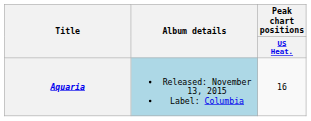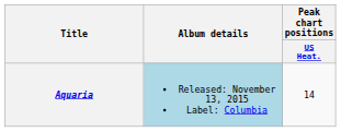Aquaria | Peak chart positions / US Heat.: 16 -> 14
